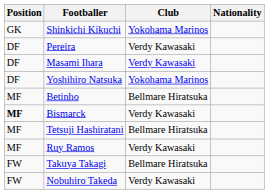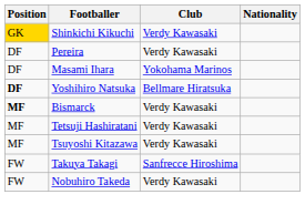Shinkichi Kikuchi | Position: no background -> gold background
Shinkichi Kikuchi | Club: Yokohama Marinos -> Verdy Kawasaki
Masami Ihara | Club: Verdy Kawasaki -> Yokohama Marinos
Yoshihiro Natsuka | Position: normal -> bold
Yoshihiro Natsuka | Club: Yokohama Marinos -> Bellmare Hiratsuka
- row: MF | Betinho | Bellmare Hiratsuka
Tetsuji Hashiratani | Club: Bellmare Hiratsuka -> Verdy Kawasaki
+ row: MF | Tsuyoshi Kitazawa | Verdy Kawasaki
- row: MF | Ruy Ramos | Verdy Kawasaki
Takuya Takagi | Club: Bellmare Hiratsuka -> Sanfrecce Hiroshima
